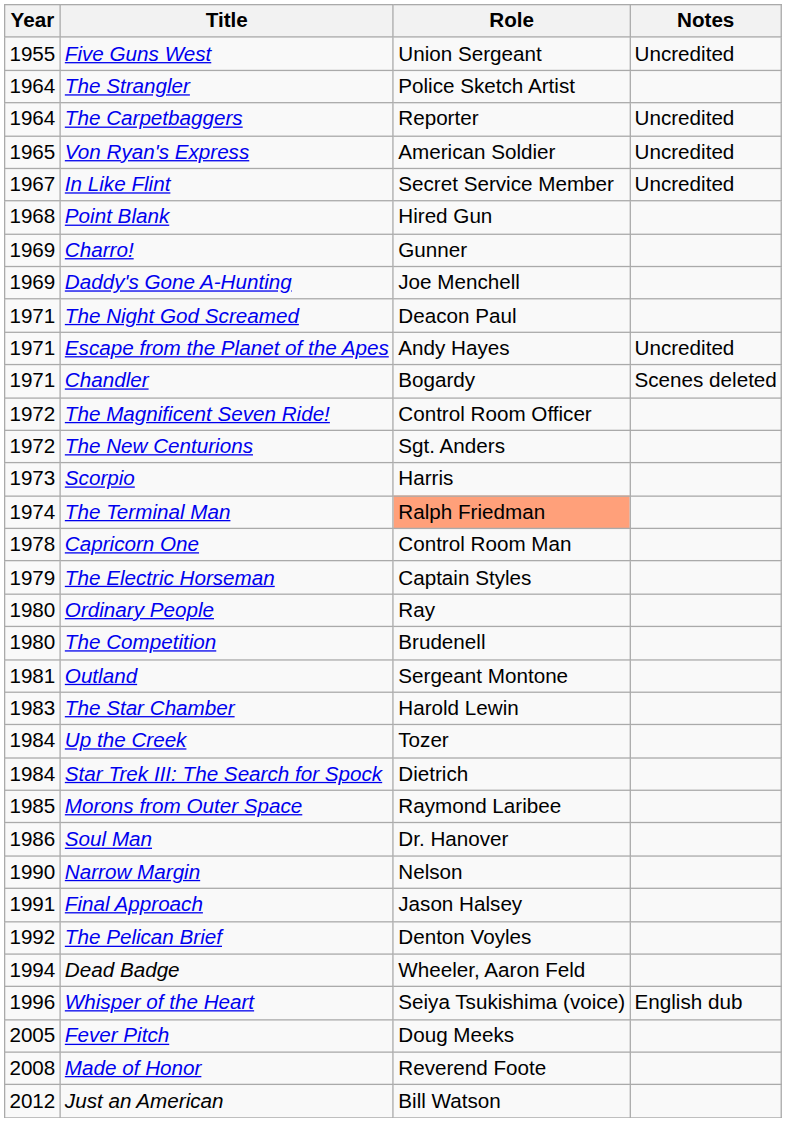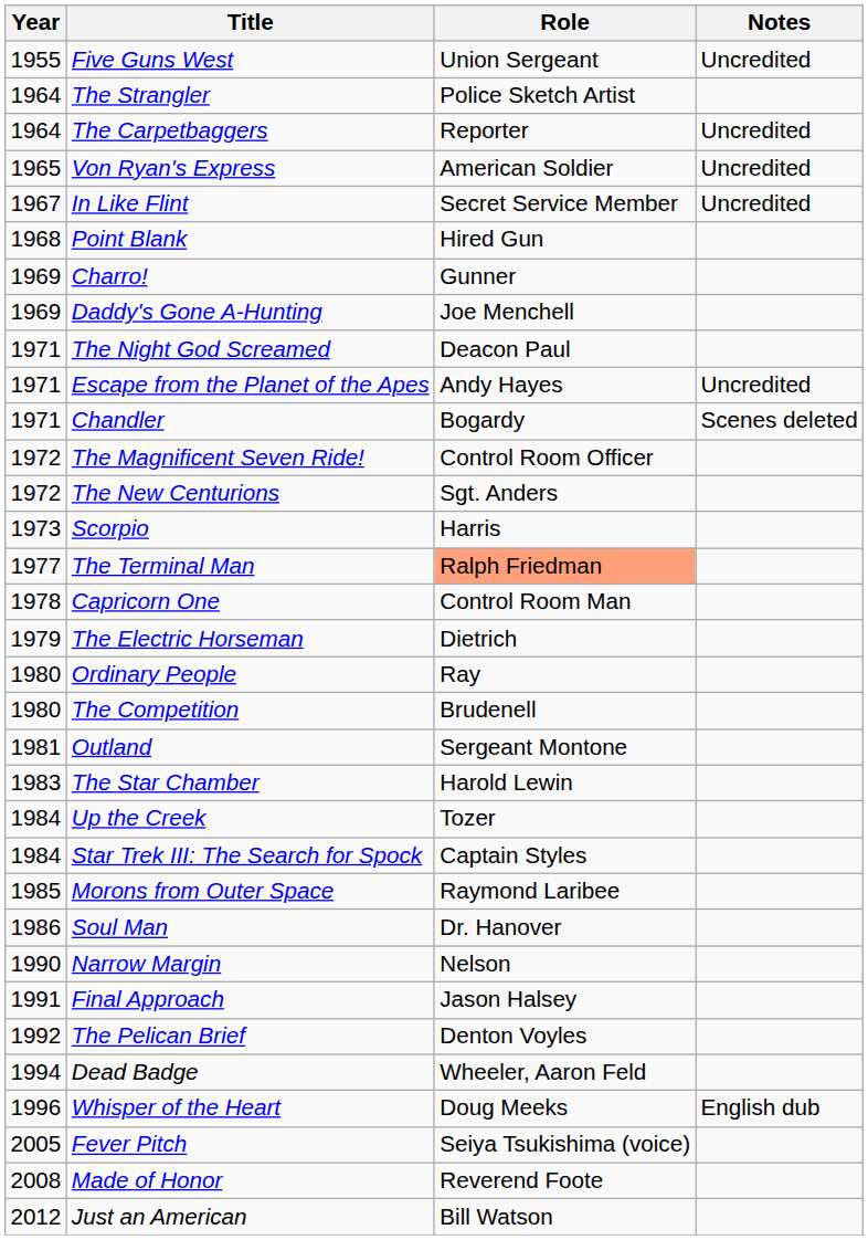The Terminal Man | Year: 1974 -> 1977
The Electric Horseman | Role: Captain Styles -> Dietrich
Star Trek III: The Search for Spock | Role: Dietrich -> Captain Styles
Whisper of the Heart | Role: Seiya Tsukishima (voice) -> Doug Meeks
Fever Pitch | Role: Doug Meeks -> Seiya Tsukishima (voice)
